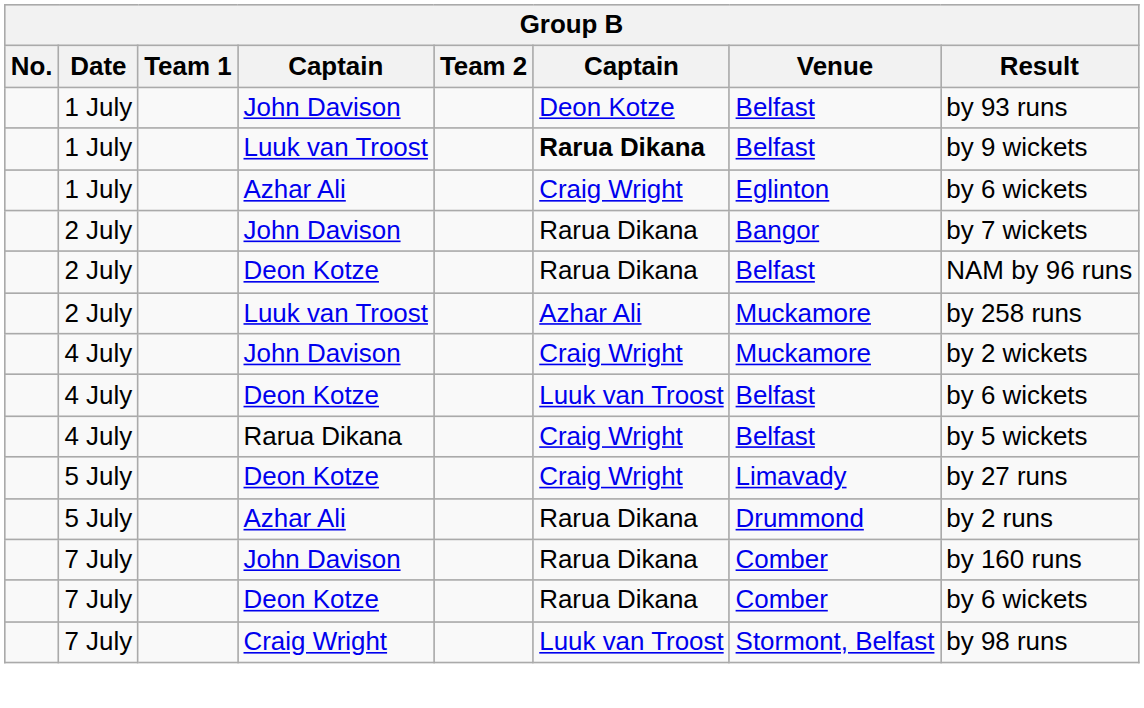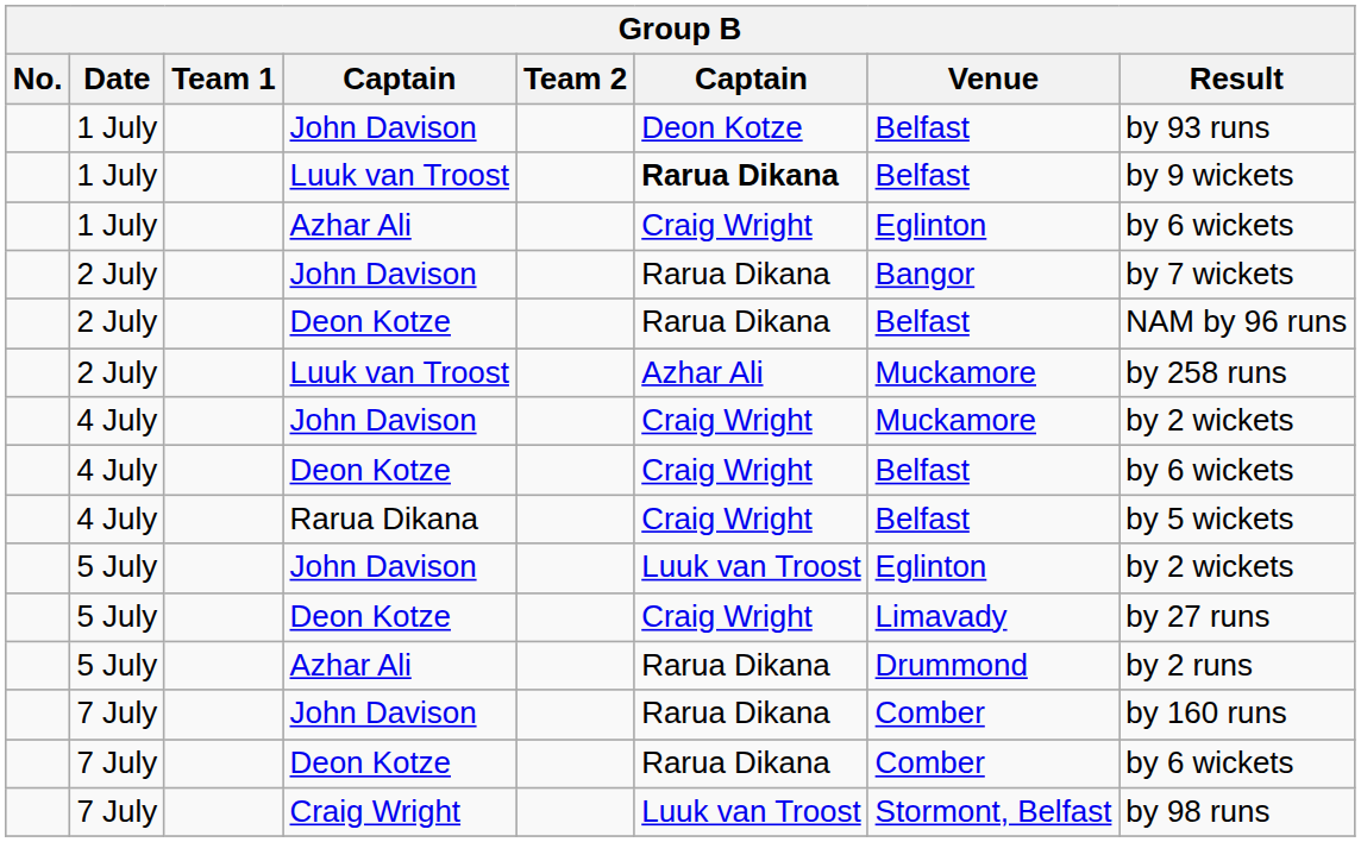4 July / Deon Kotze | column 6: Luuk van Troost -> Craig Wright
+ row: 5 July | John Davison | Luuk van Troost | Eglinton | by 2 wickets
